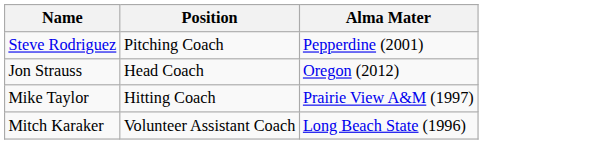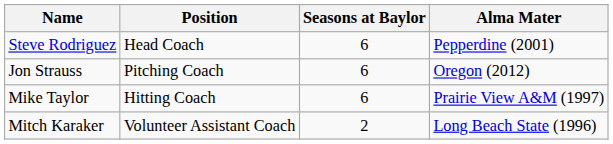+ column: Seasons at Baylor | 6 | 6 | 6 | 2
Steve Rodriguez | Position: Pitching Coach -> Head Coach
Jon Strauss | Position: Head Coach -> Pitching Coach
